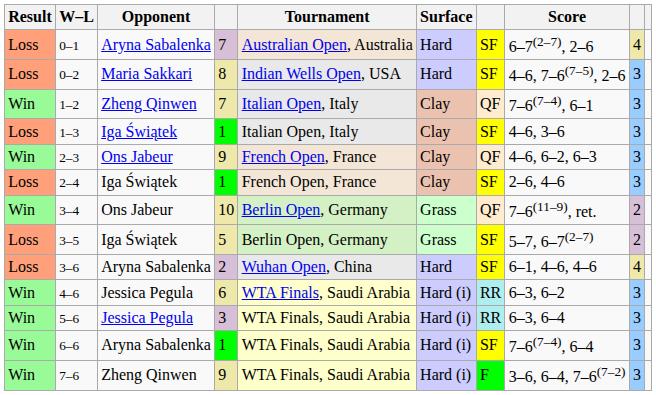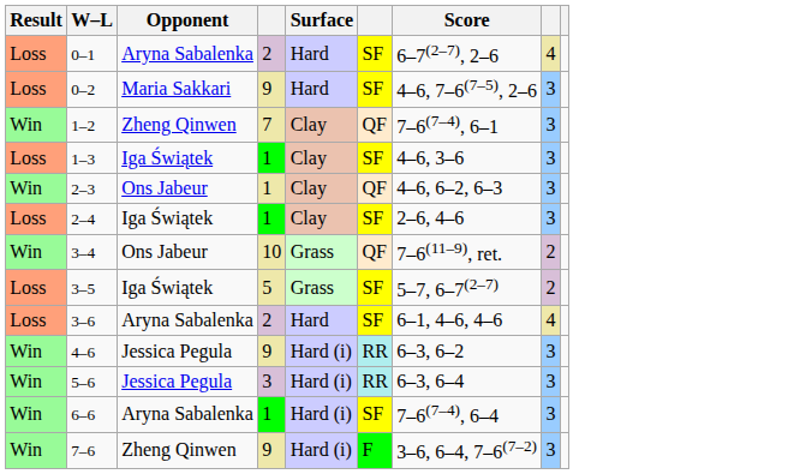- column: Tournament | Australian Open, Australia | Indian Wells Open, USA | Italian Open, Italy | Italian Open, Italy | French Open, France | French Open, France | Berlin Open, Germany | Berlin Open, Germany | Wuhan Open, China | WTA Finals, Saudi Arabia | WTA Finals, Saudi Arabia | WTA Finals, Saudi Arabia | WTA Finals, Saudi Arabia
0–1 | column 4: 7 -> 2
0–2 | column 4: 8 -> 9
2–3 | column 4: 9 -> 1
4–6 | column 4: 6 -> 9
